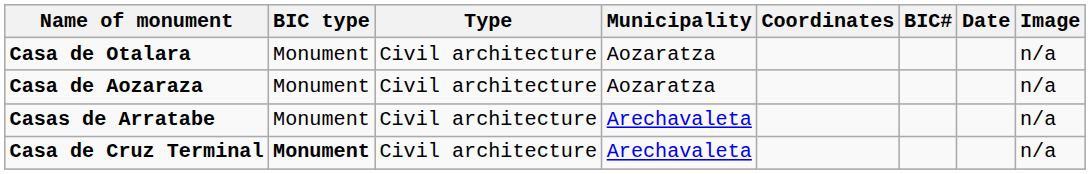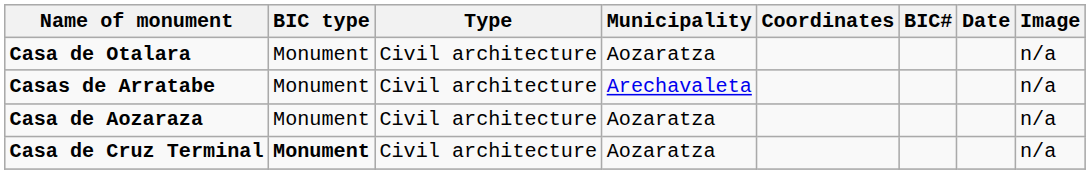rows swapped: Casas de Arratabe <-> Casa de Aozaraza
Casa de Cruz Terminal | Municipality: Arechavaleta -> Aozaratza
